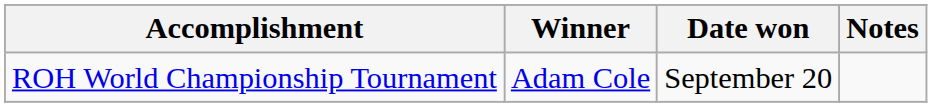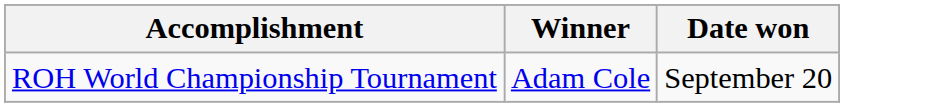- column: Notes
